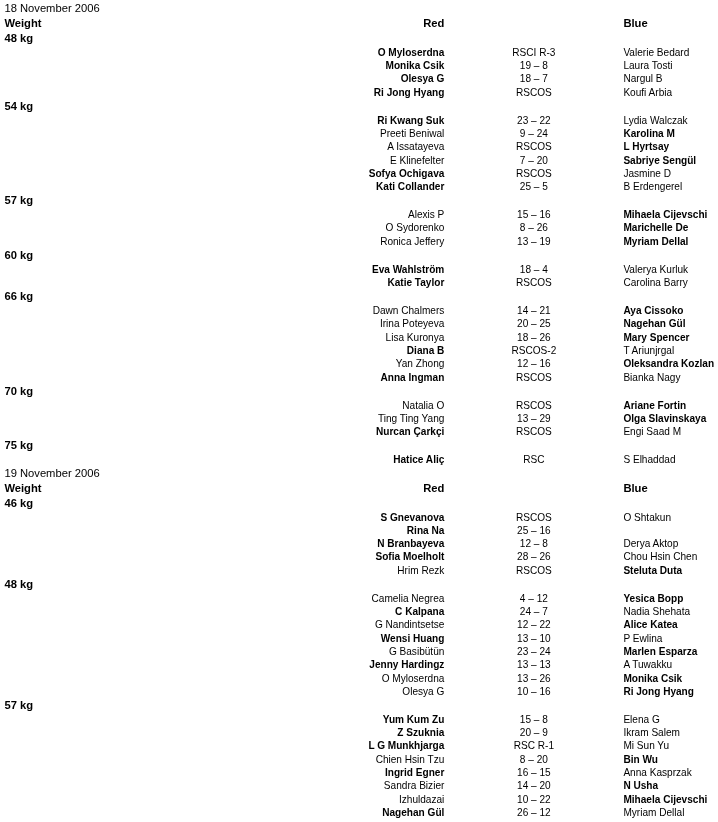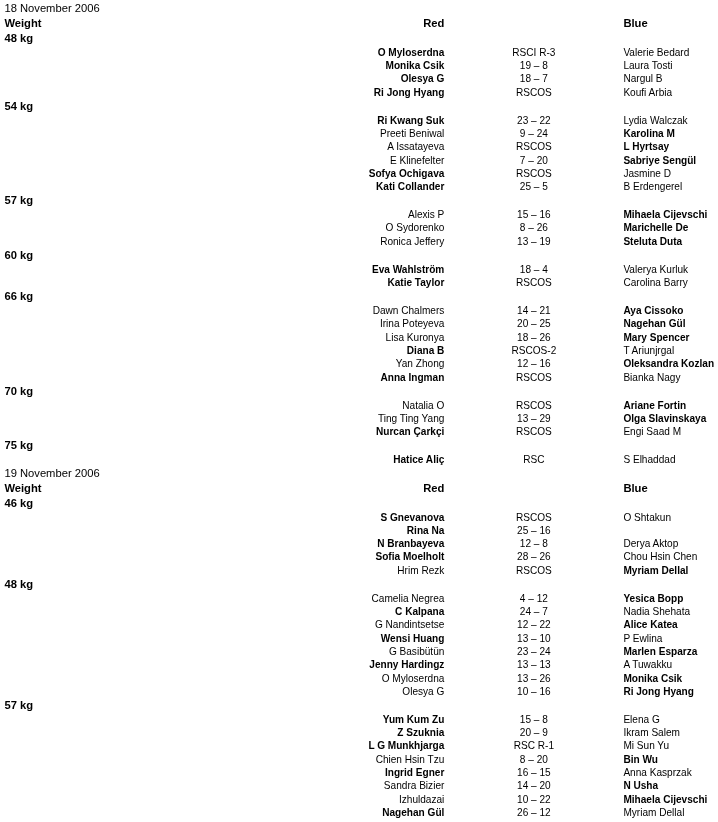Ronica Jeffery | column 4: Myriam Dellal -> Steluta Duta
Hrim Rezk | column 4: Steluta Duta -> Myriam Dellal
